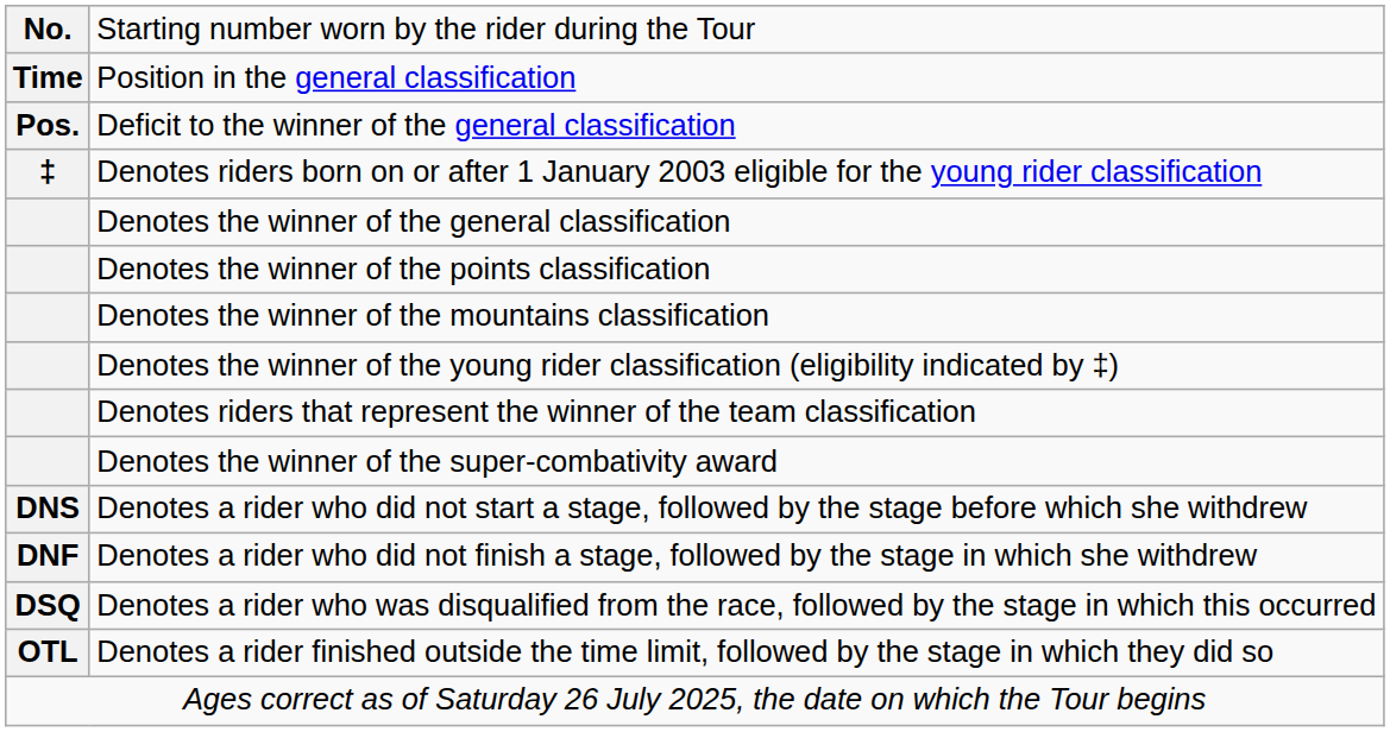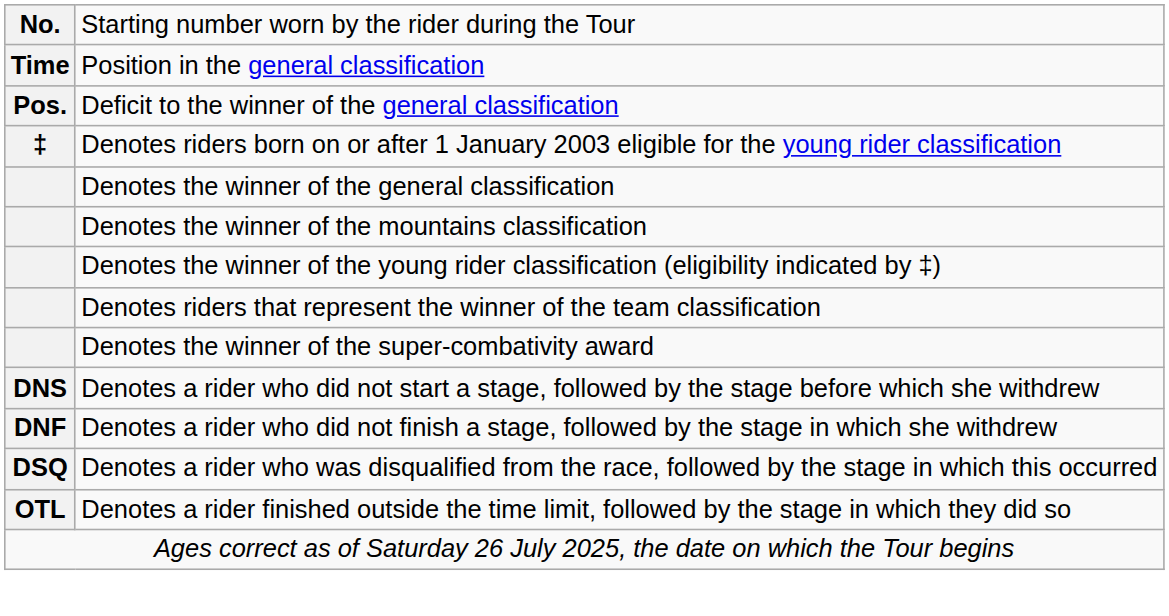- row: Denotes the winner of the points classification
